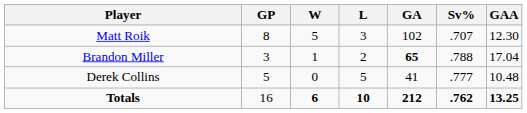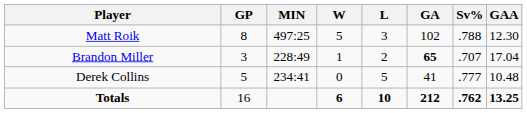+ column: MIN | 497:25 | 228:49 | 234:41
Matt Roik | Sv%: .707 -> .788
Brandon Miller | Sv%: .788 -> .707
